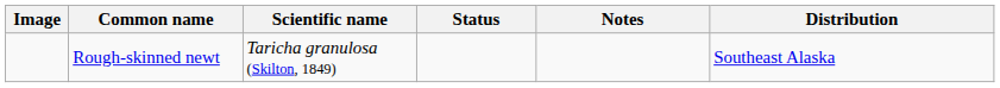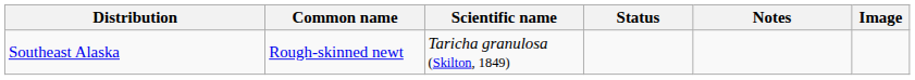columns swapped: Image <-> Distribution
